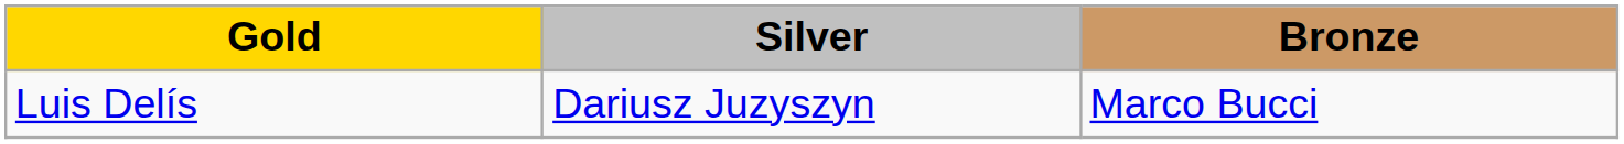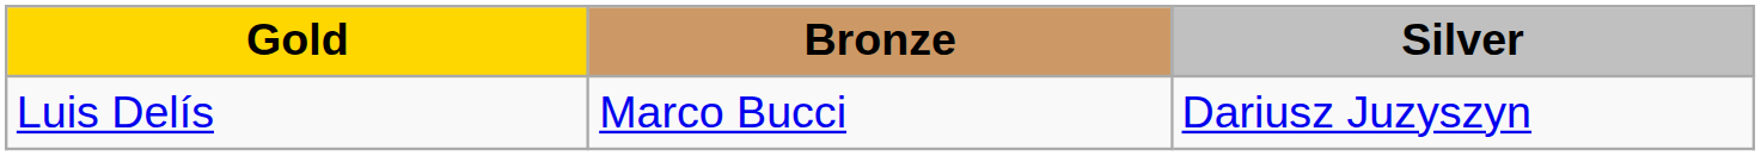columns swapped: Silver <-> Bronze
